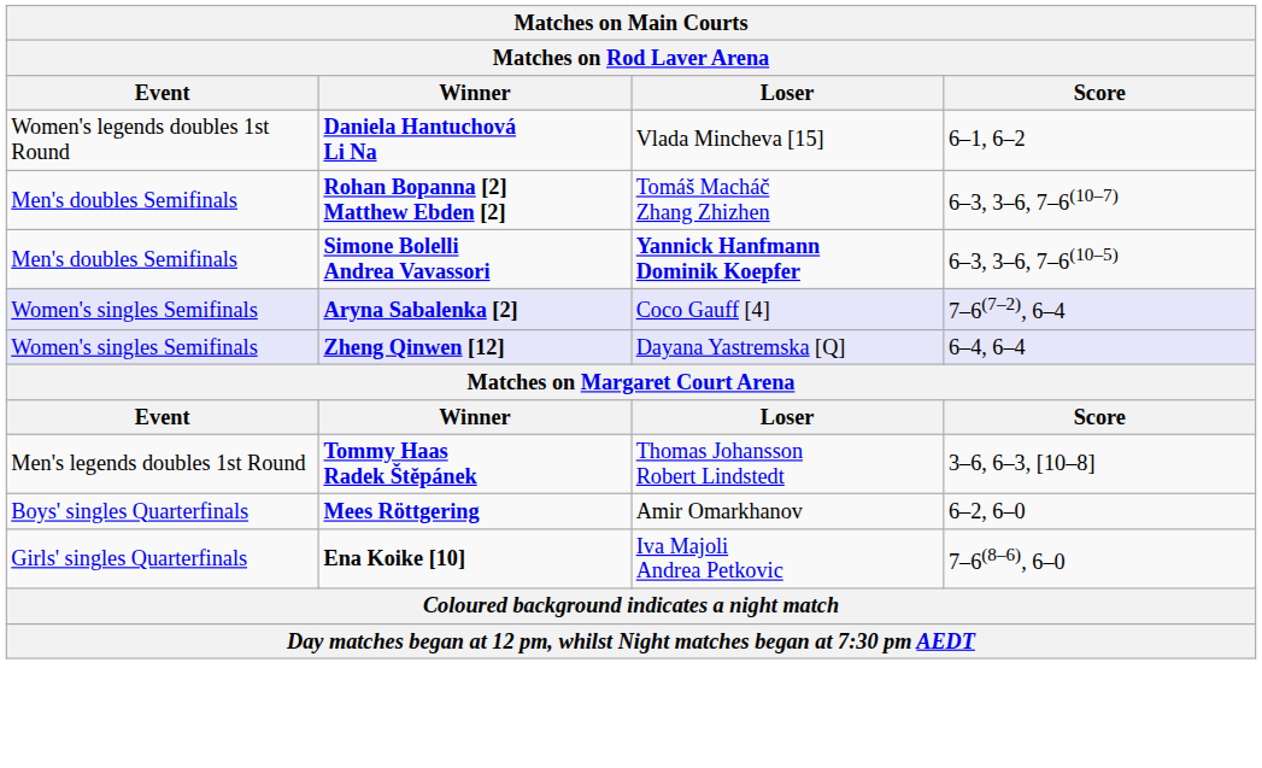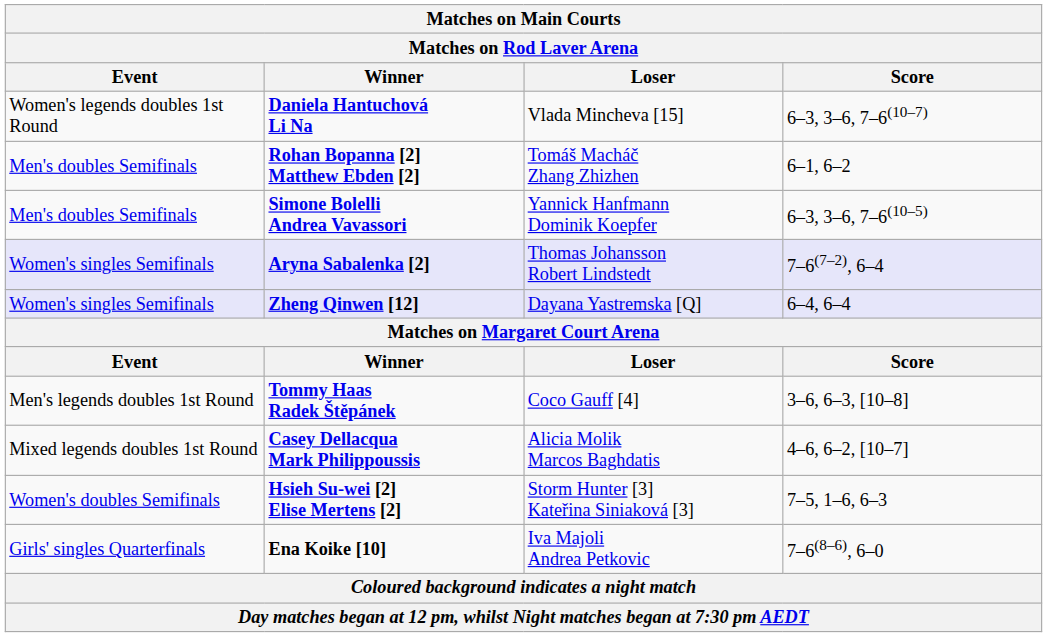Daniela Hantuchová Li Na | Score: 6–1, 6–2 -> 6–3, 3–6, 7–6(10–7)
Rohan Bopanna [2] Matthew Ebden [2] | Score: 6–3, 3–6, 7–6(10–7) -> 6–1, 6–2
Simone Bolelli Andrea Vavassori | Loser: bold -> normal
Aryna Sabalenka [2] | Loser: Coco Gauff [4] -> Thomas Johansson Robert Lindstedt
Tommy Haas Radek Štěpánek | Loser: Thomas Johansson Robert Lindstedt -> Coco Gauff [4]
+ row: Mixed legends doubles 1st Round | Casey Dellacqua Mark Philippoussis | Alicia Molik Marcos Baghdatis | 4–6, 6–2, [10–7]
+ row: Women's doubles Semifinals | Hsieh Su-wei [2] Elise Mertens [2] | Storm Hunter [3] Kateřina Siniaková [3] | 7–5, 1–6, 6–3
- row: Boys' singles Quarterfinals | Mees Röttgering | Amir Omarkhanov | 6–2, 6–0
